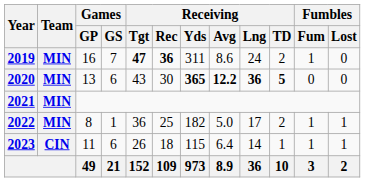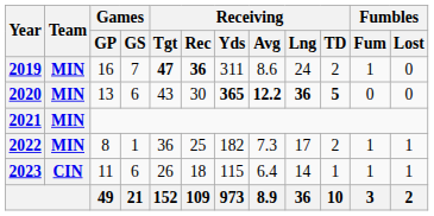2022 | Receiving / Avg: 5.0 -> 7.3
